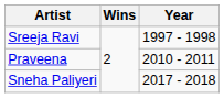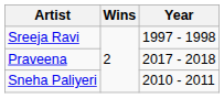Praveena | Year: 2010 - 2011 -> 2017 - 2018
Sneha Paliyeri | Year: 2017 - 2018 -> 2010 - 2011
